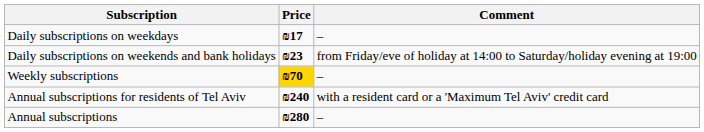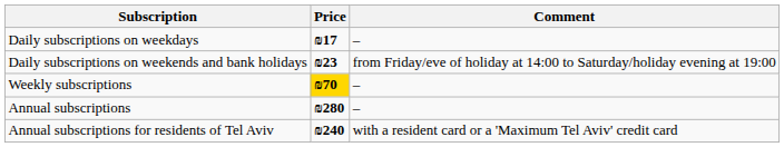rows swapped: Annual subscriptions <-> Annual subscriptions for residents of Tel Aviv
